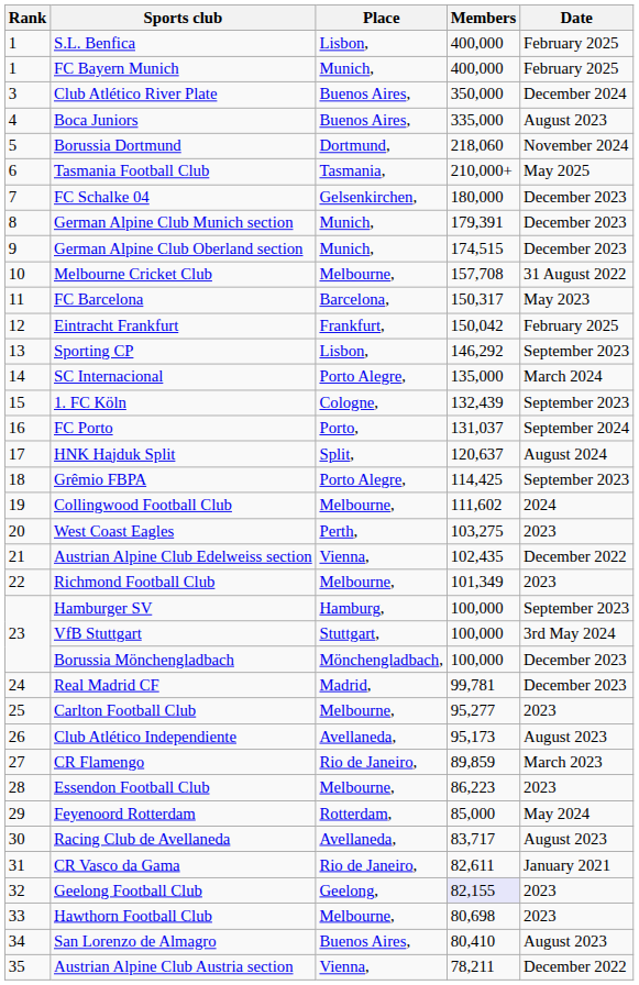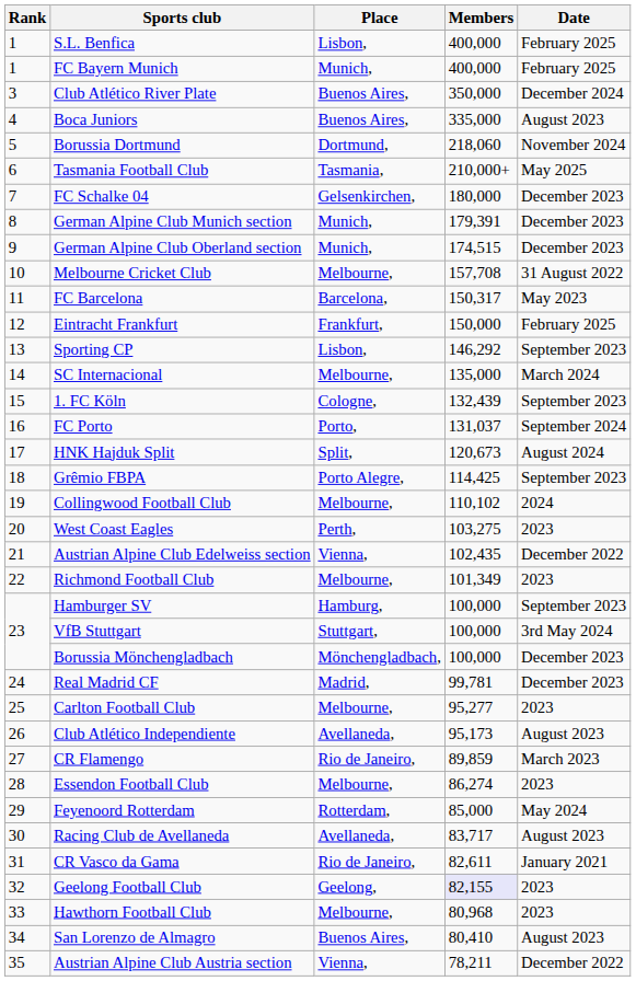Eintracht Frankfurt | Members: 150,042 -> 150,000
SC Internacional | Place: Porto Alegre, -> Melbourne,
HNK Hajduk Split | Members: 120,637 -> 120,673
Collingwood Football Club | Members: 111,602 -> 110,102
Essendon Football Club | Members: 86,223 -> 86,274
Hawthorn Football Club | Members: 80,698 -> 80,968
